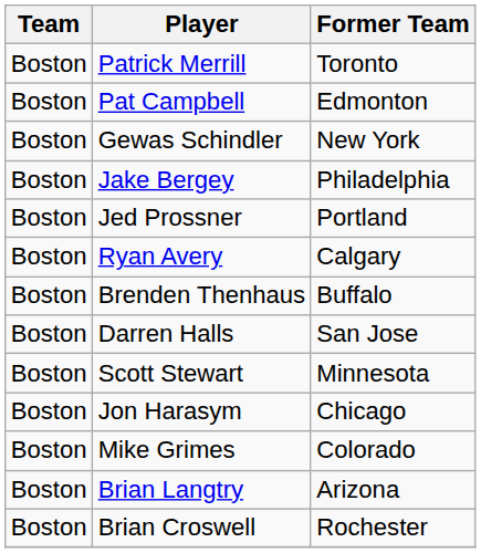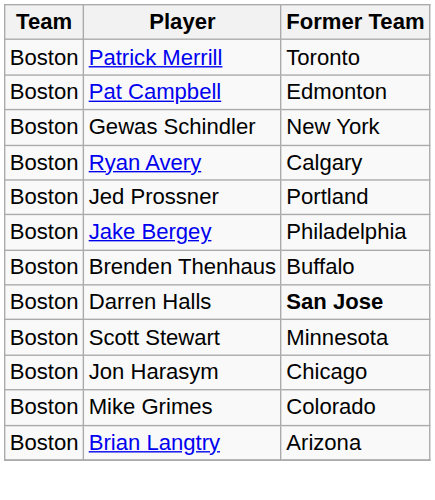rows swapped: Ryan Avery <-> Jake Bergey
Darren Halls | Former Team: normal -> bold
- row: Boston | Brian Croswell | Rochester
